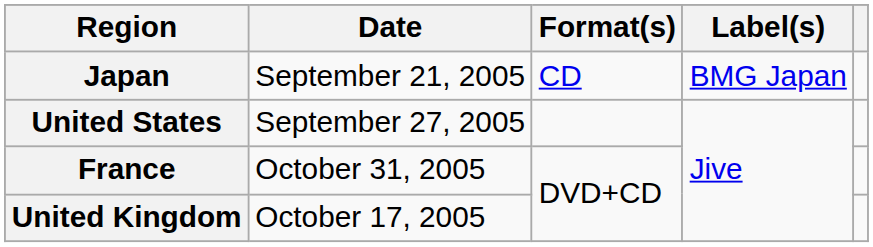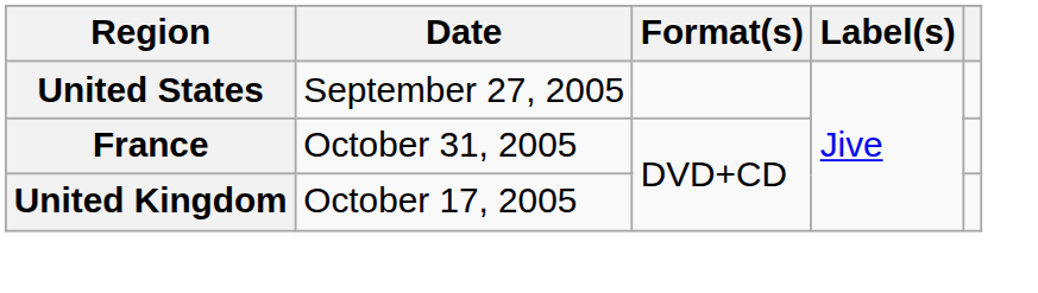- row: Japan | September 21, 2005 | CD | BMG Japan
